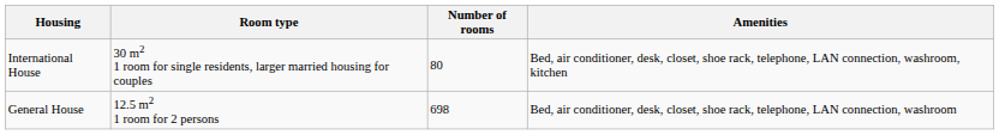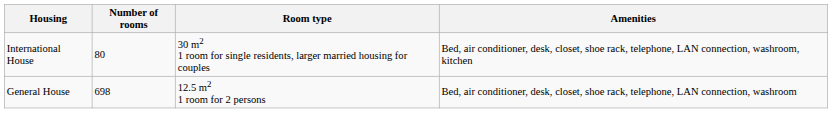columns swapped: Number of rooms <-> Room type
